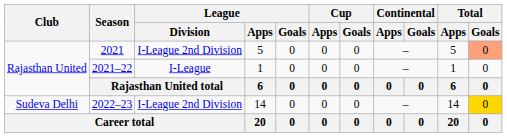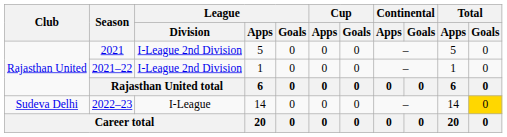2021 | Total / Goals: lightsalmon background -> no background
2021–22 | League / Division: I-League -> I-League 2nd Division
2022–23 | League / Division: I-League 2nd Division -> I-League
